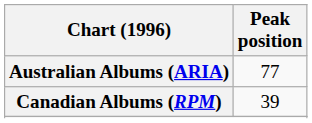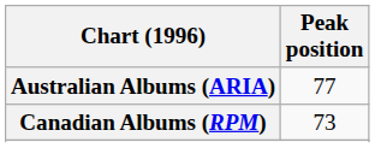Canadian Albums (RPM) | Peak position: 39 -> 73
